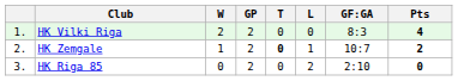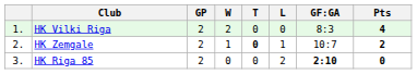columns swapped: GP <-> W
HK Riga 85 | GF:GA: normal -> bold
